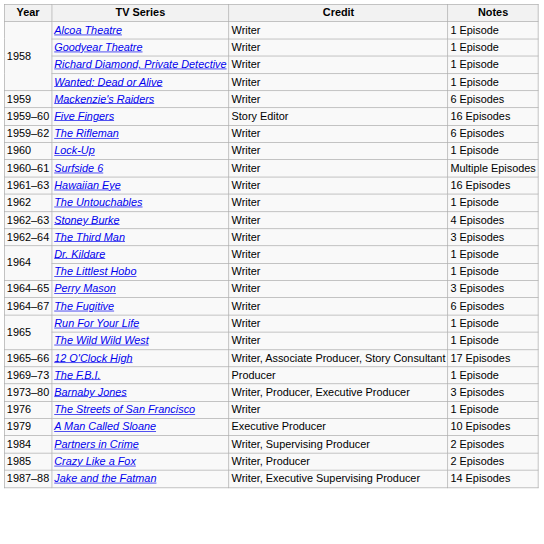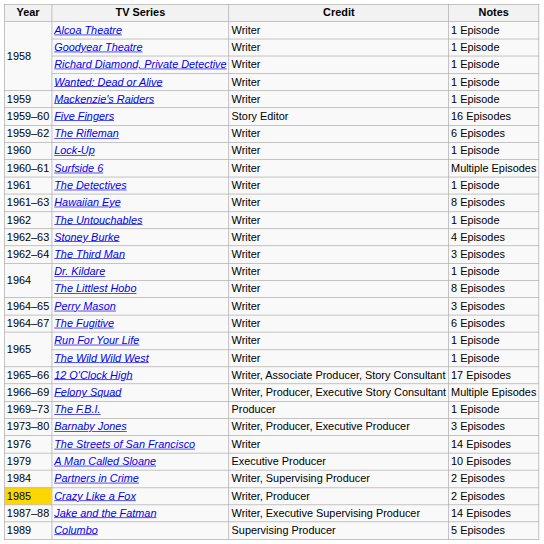Mackenzie's Raiders | Notes: 6 Episodes -> 1 Episode
+ row: 1961 | The Detectives | Writer | 1 Episode
Hawaiian Eye | Notes: 16 Episodes -> 8 Episodes
The Littlest Hobo | Notes: 1 Episode -> 8 Episodes
+ row: 1966–69 | Felony Squad | Writer, Producer, Executive Story Consultant | Multiple Episodes
The Streets of San Francisco | Notes: 1 Episode -> 14 Episodes
Crazy Like a Fox | Year: no background -> gold background
+ row: 1989 | Columbo | Supervising Producer | 5 Episodes
